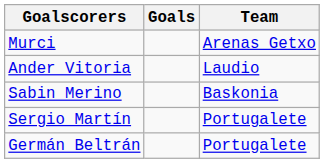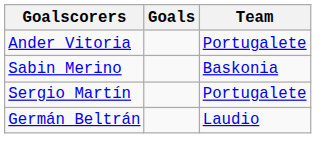- row: Murci | Arenas Getxo
Ander Vitoria | Team: Laudio -> Portugalete
Germán Beltrán | Team: Portugalete -> Laudio
